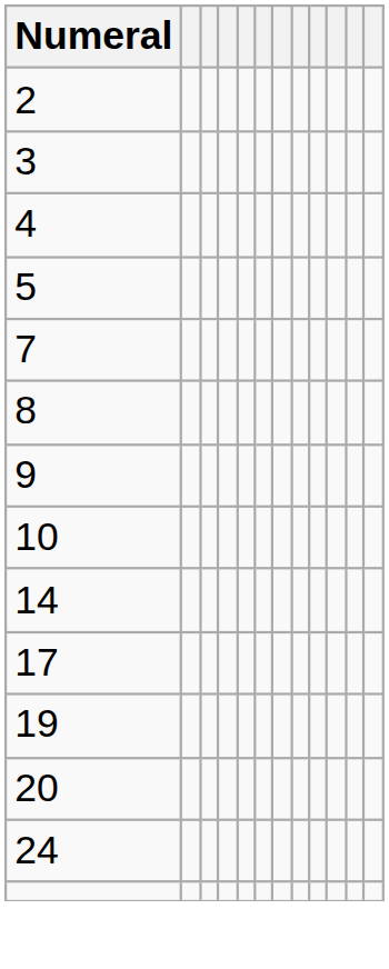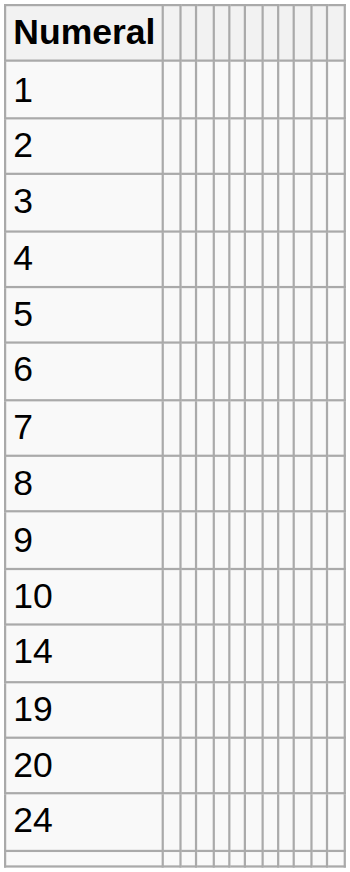+ row: 1
+ row: 6
- row: 17
